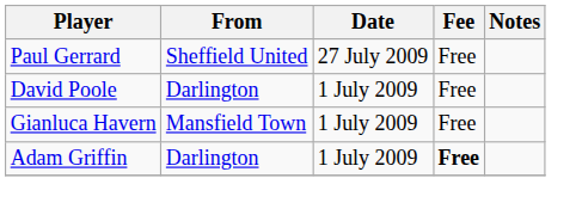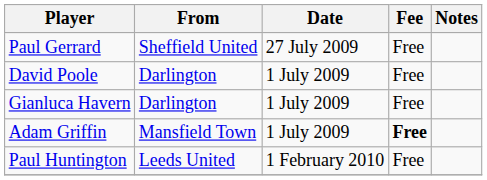Gianluca Havern | From: Mansfield Town -> Darlington
Adam Griffin | From: Darlington -> Mansfield Town
+ row: Paul Huntington | Leeds United | 1 February 2010 | Free
